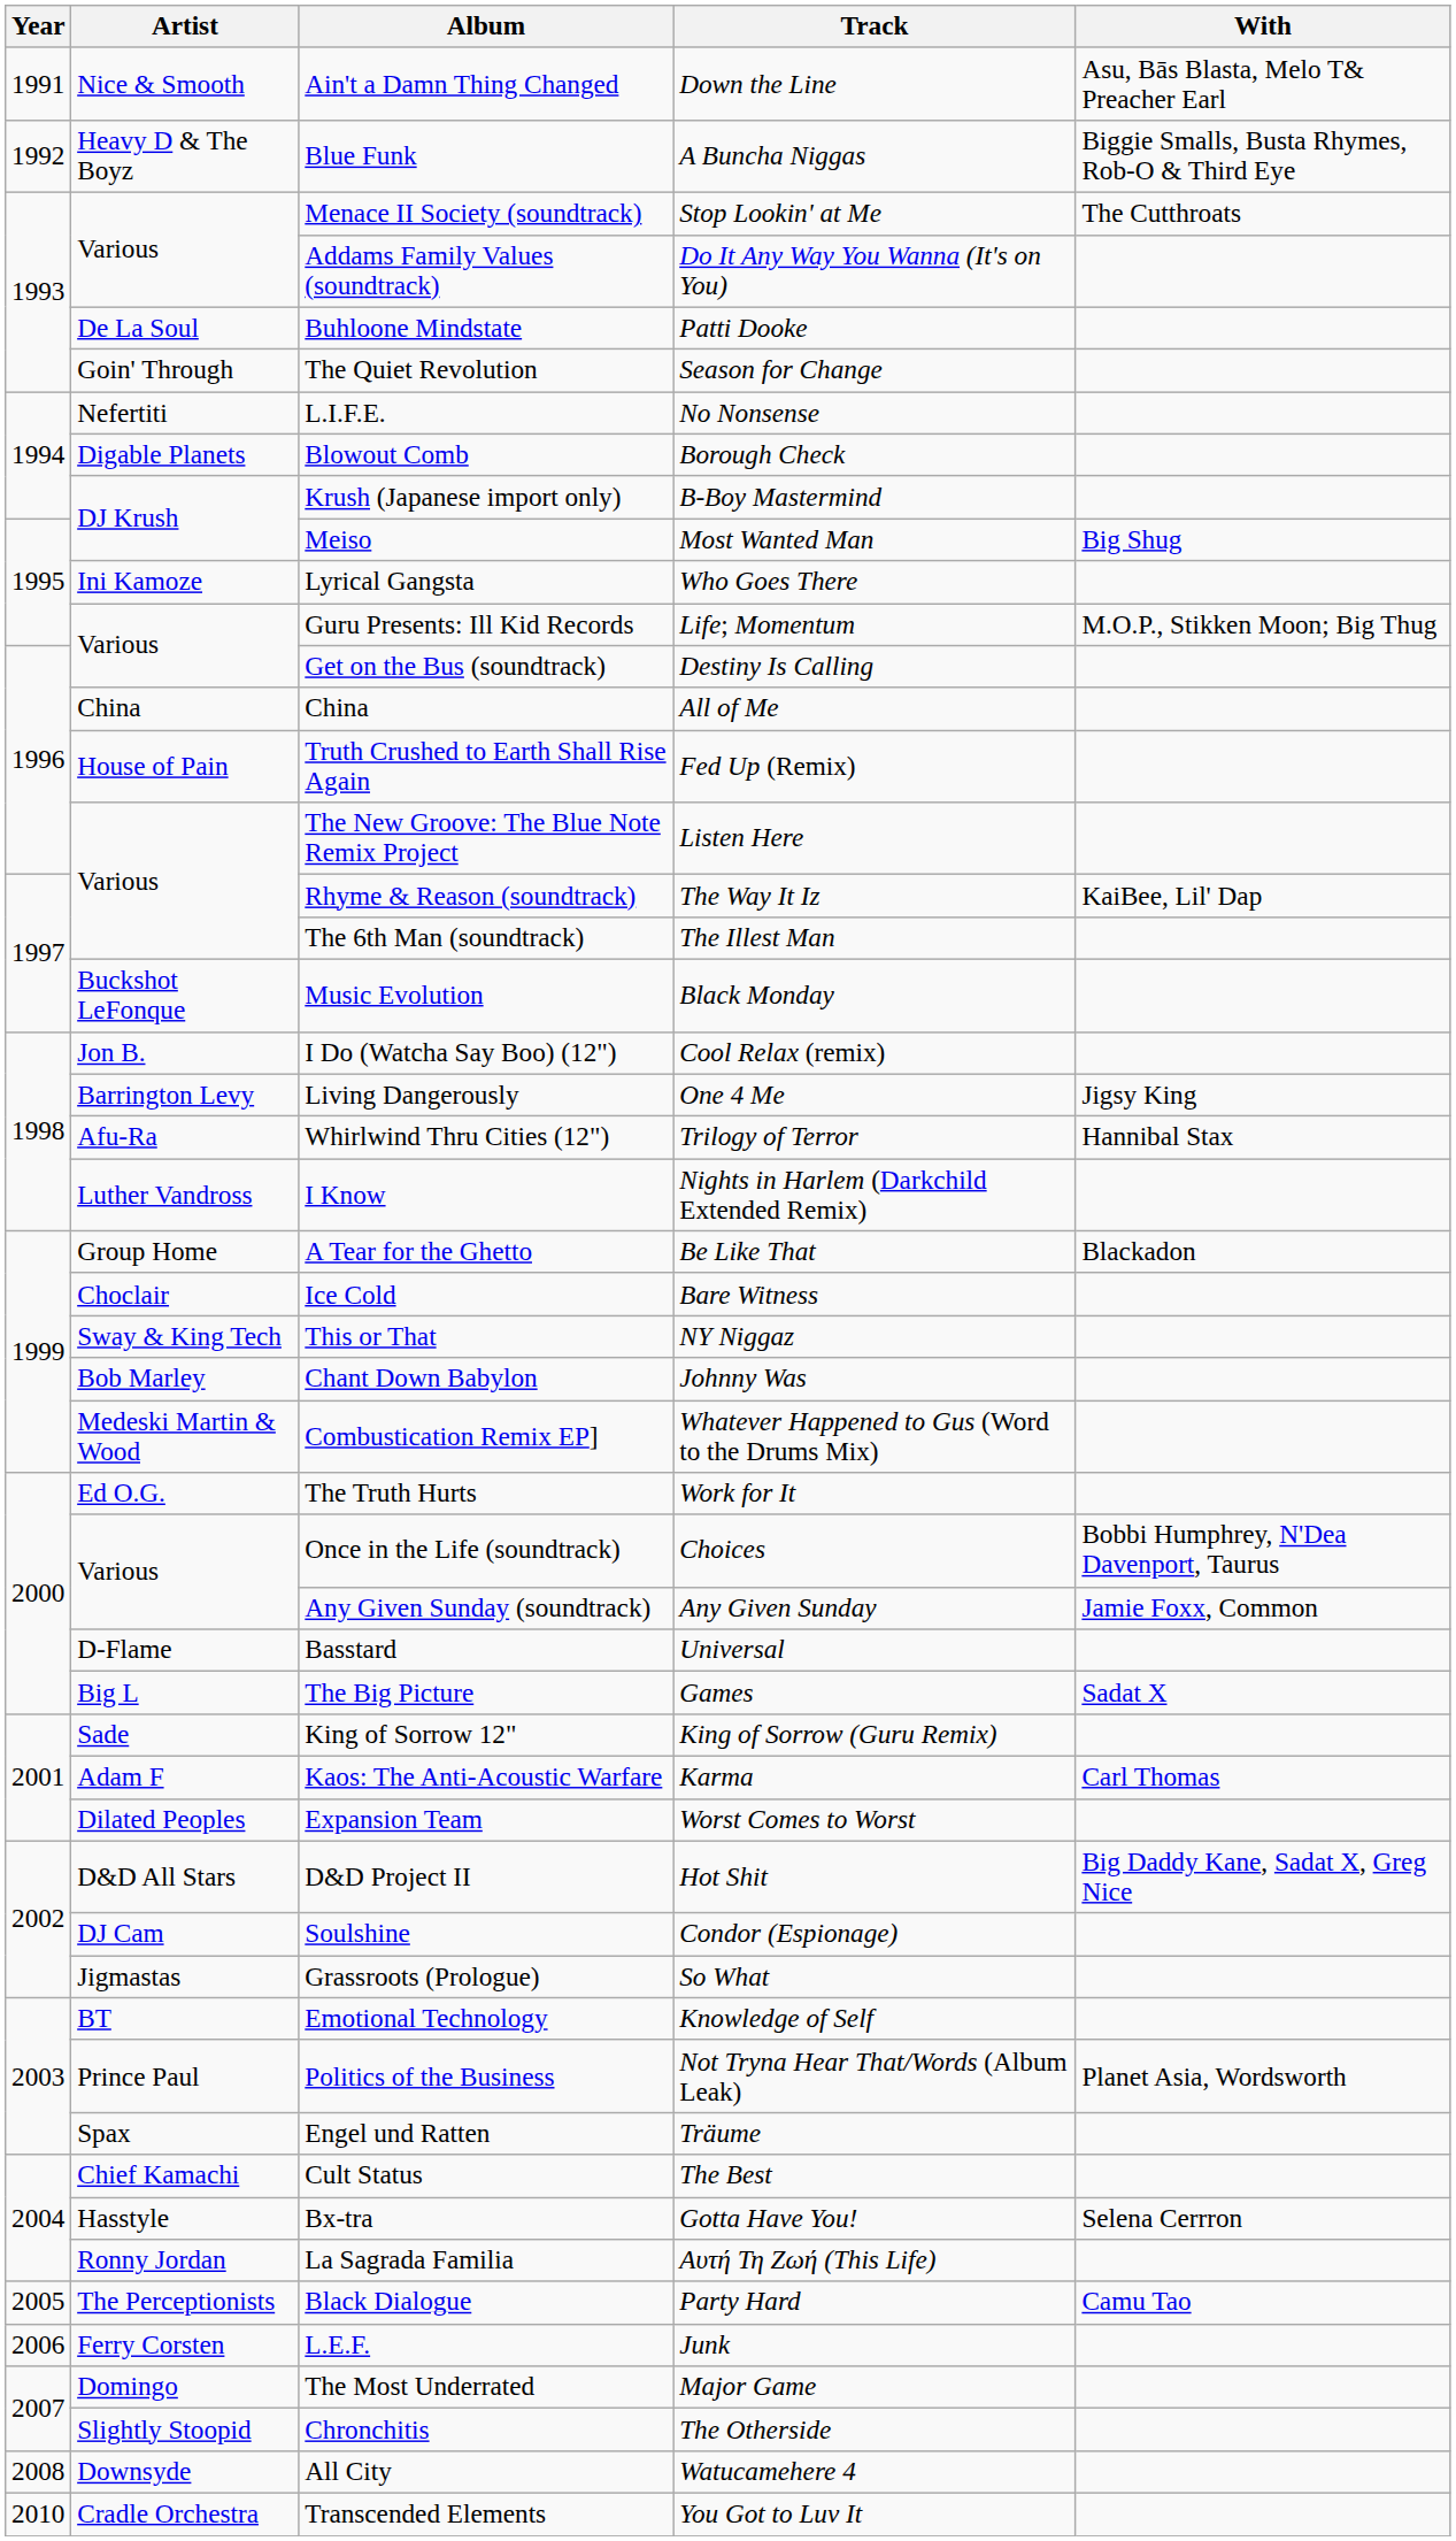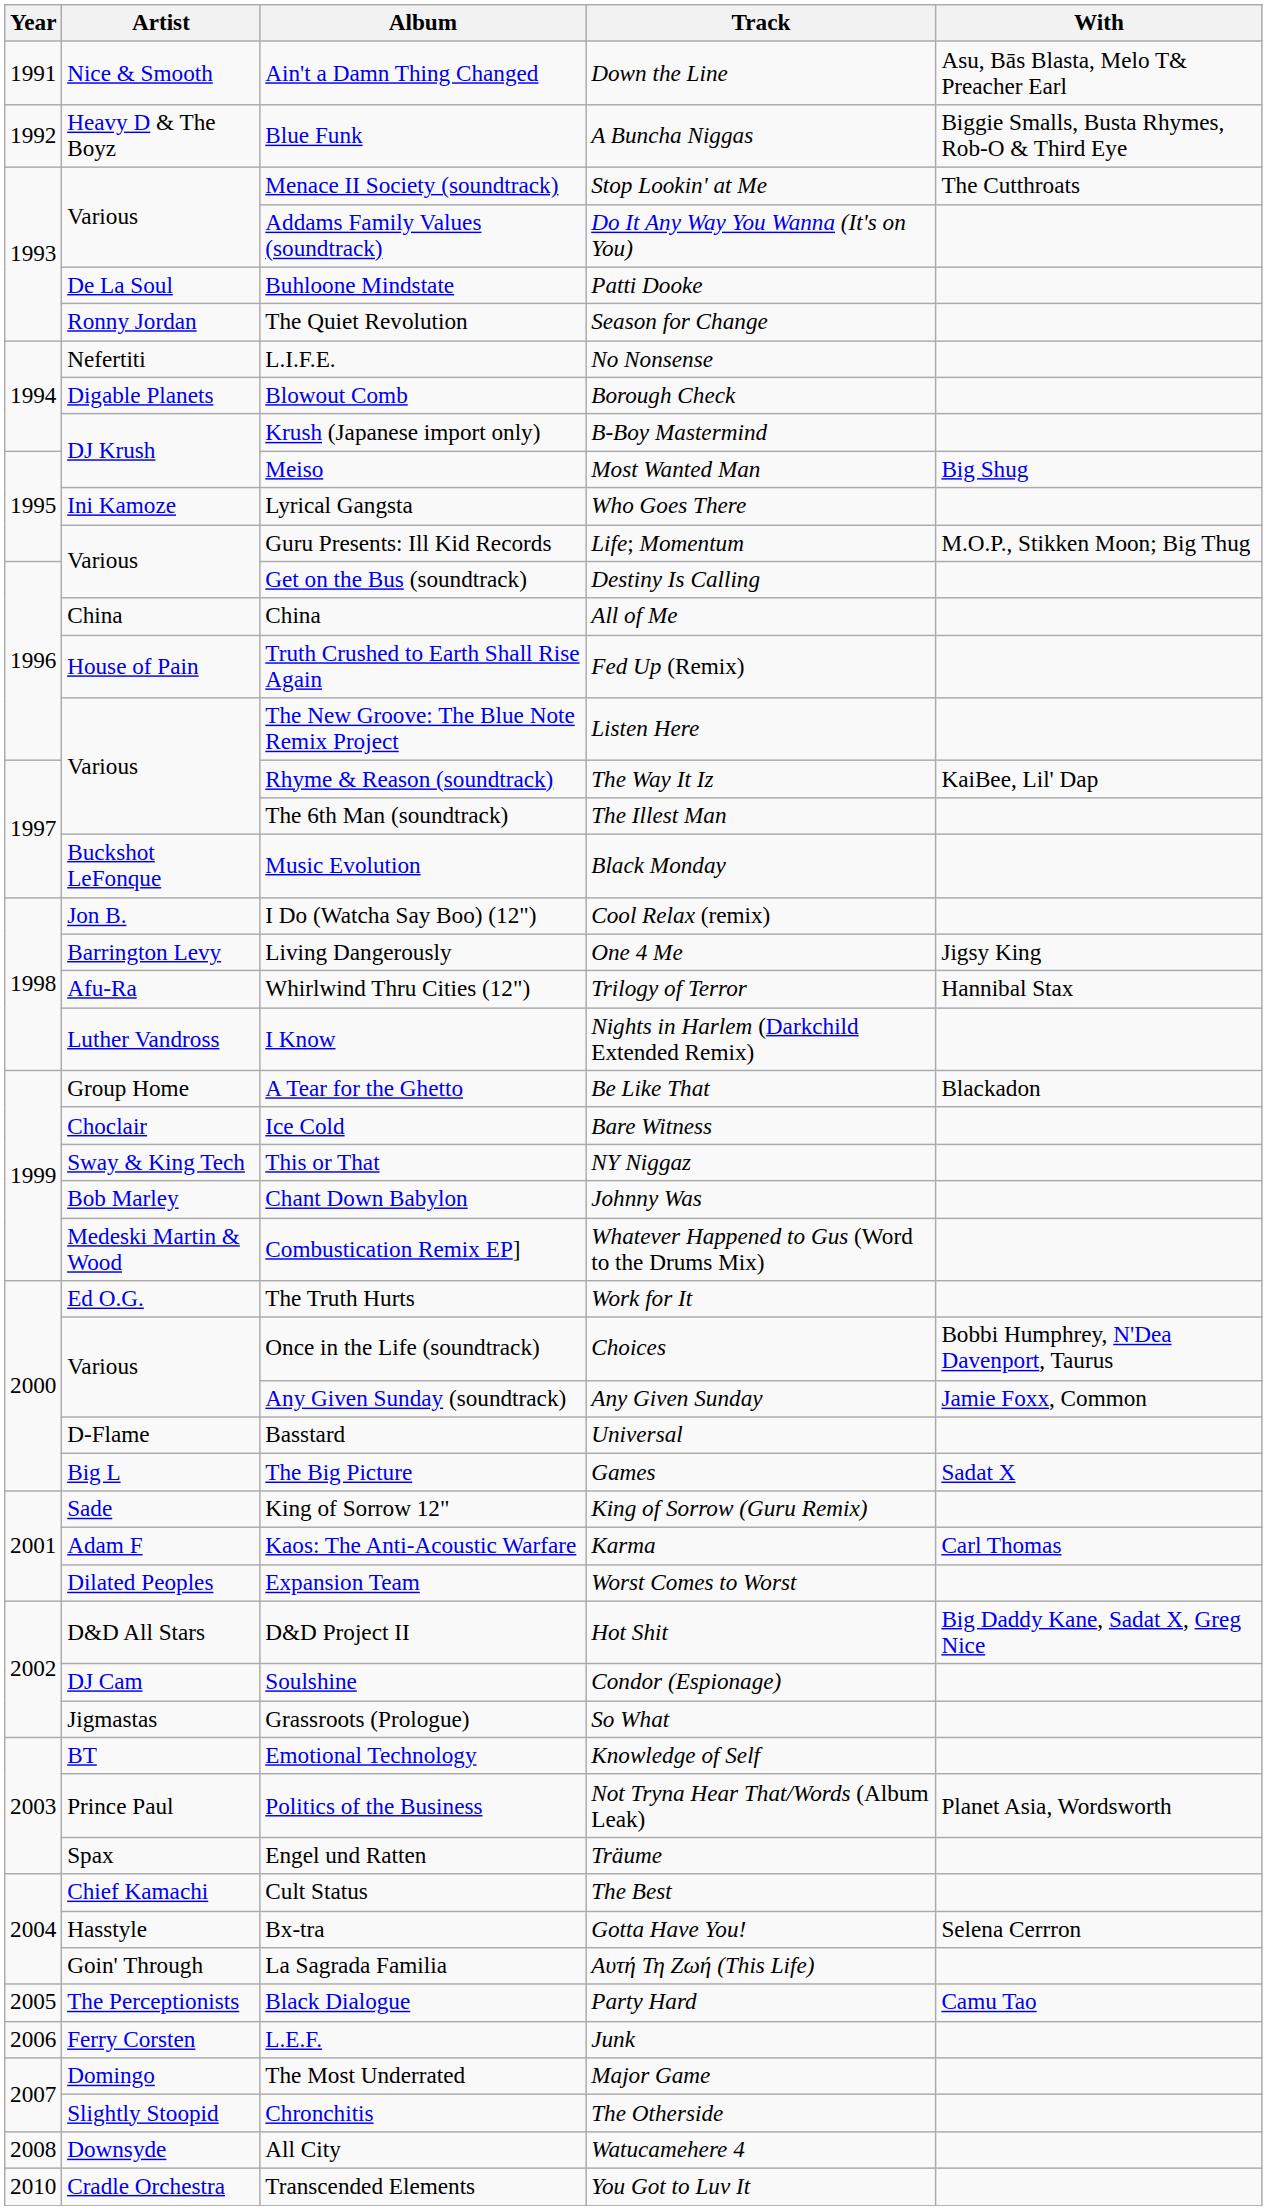The Quiet Revolution | Artist: Goin' Through -> Ronny Jordan
La Sagrada Familia | Artist: Ronny Jordan -> Goin' Through
